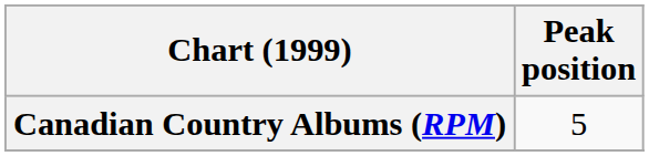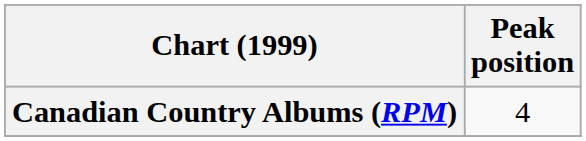Canadian Country Albums (RPM) | Peak position: 5 -> 4
